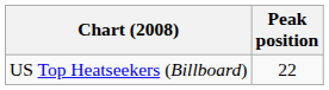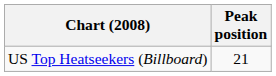US Top Heatseekers (Billboard) | Peak position: 22 -> 21
